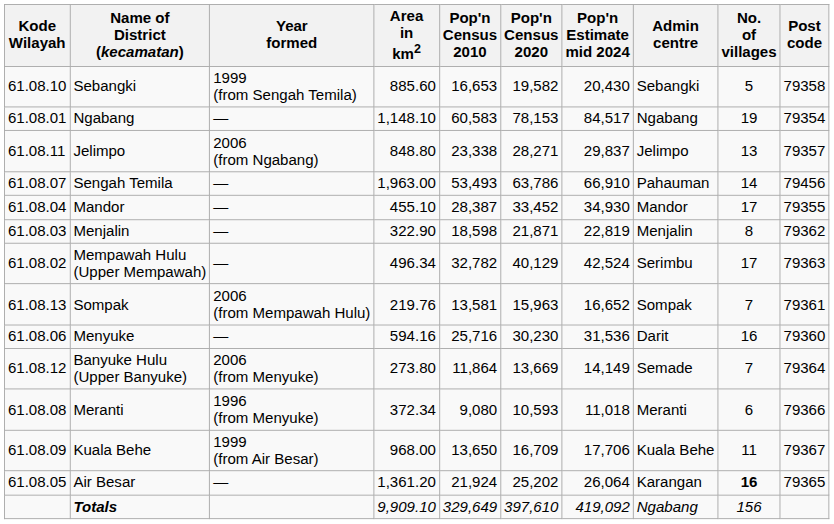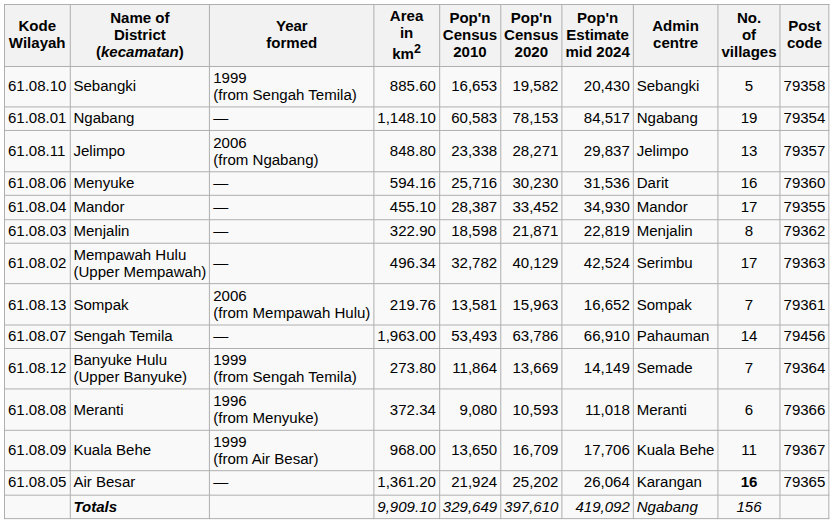rows swapped: Sengah Temila <-> Menyuke
Banyuke Hulu (Upper Banyuke) | Year formed: 2006 (from Menyuke) -> 1999 (from Sengah Temila)
